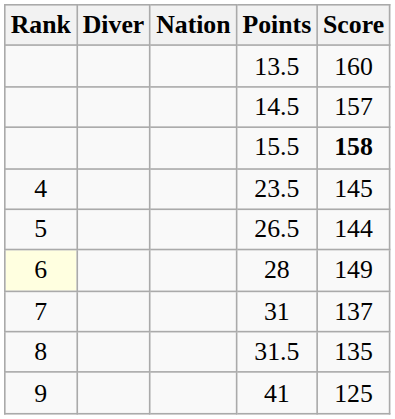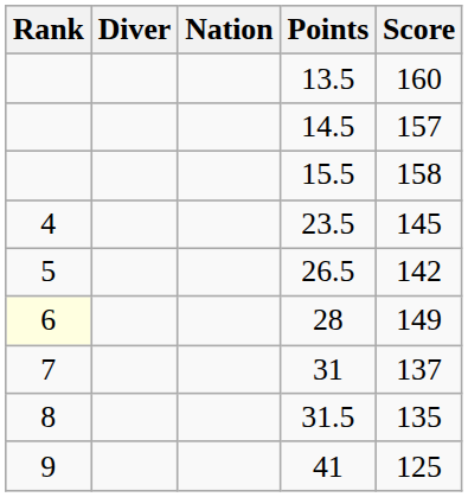15.5 | Score: bold -> normal
26.5 | Score: 144 -> 142
